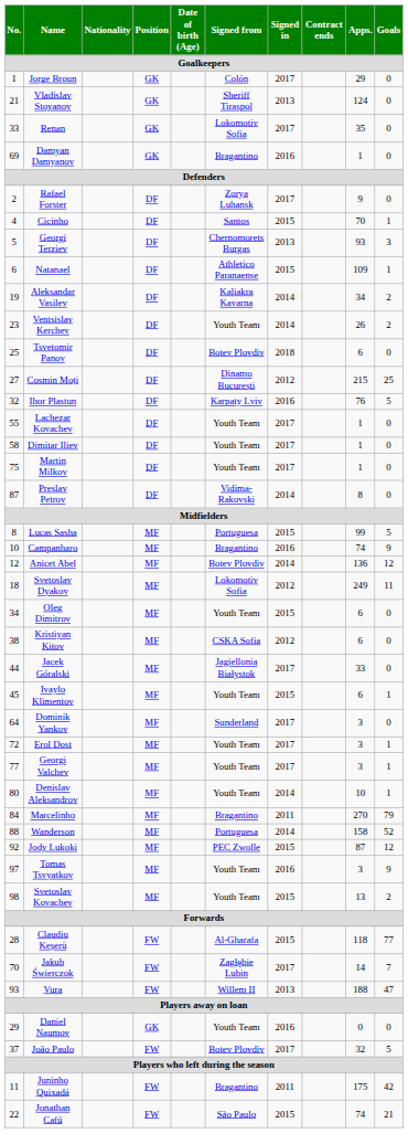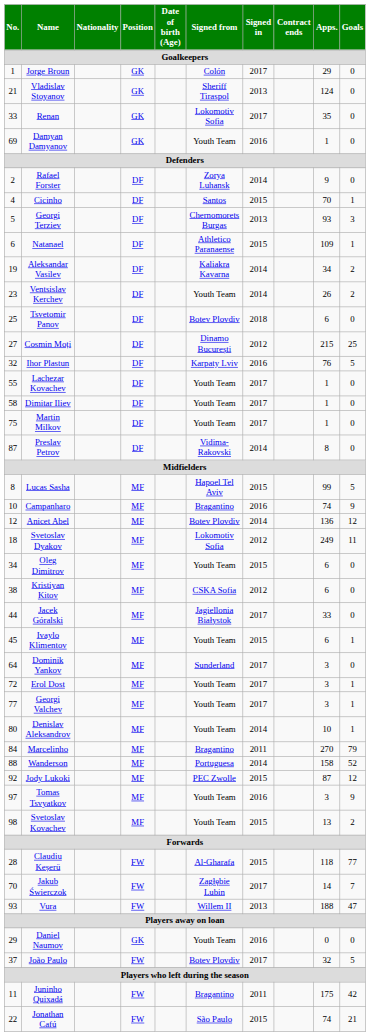Damyan Damyanov | Signed from: Bragantino -> Youth Team
Rafael Forster | Signed in: 2017 -> 2014
Lucas Sasha | Signed from: Portuguesa -> Hapoel Tel Aviv
